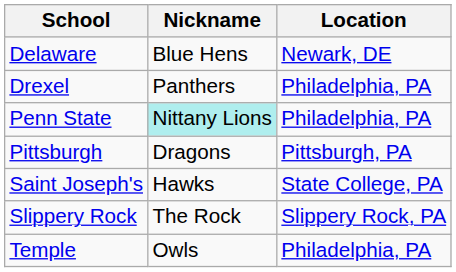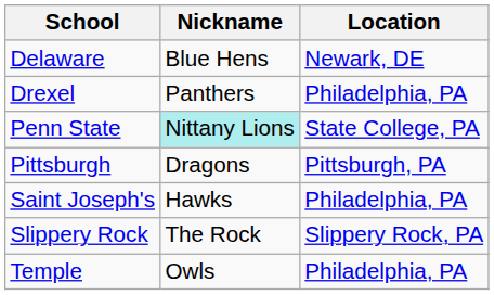Penn State | Location: Philadelphia, PA -> State College, PA
Saint Joseph's | Location: State College, PA -> Philadelphia, PA
